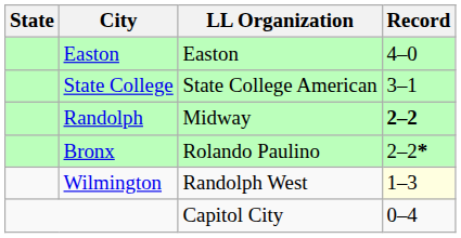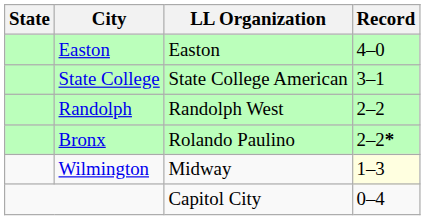Randolph | LL Organization: Midway -> Randolph West
Randolph | Record: bold -> normal
Wilmington | LL Organization: Randolph West -> Midway
